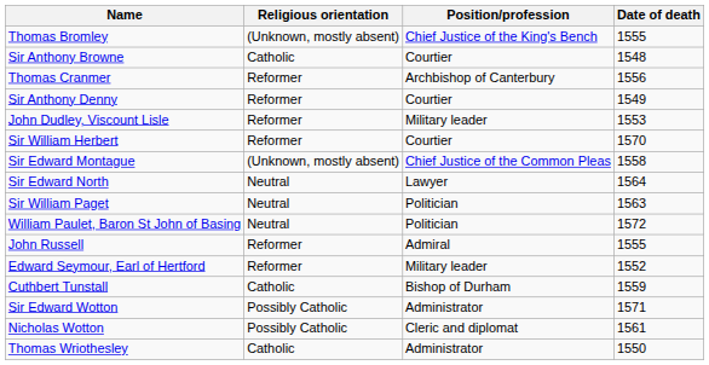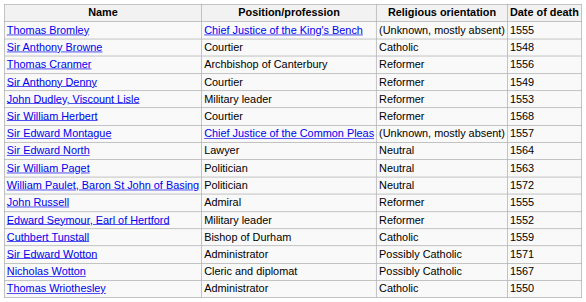columns swapped: Position/profession <-> Religious orientation
Sir William Herbert | Date of death: 1570 -> 1568
Sir Edward Montague | Date of death: 1558 -> 1557
Nicholas Wotton | Date of death: 1561 -> 1567
